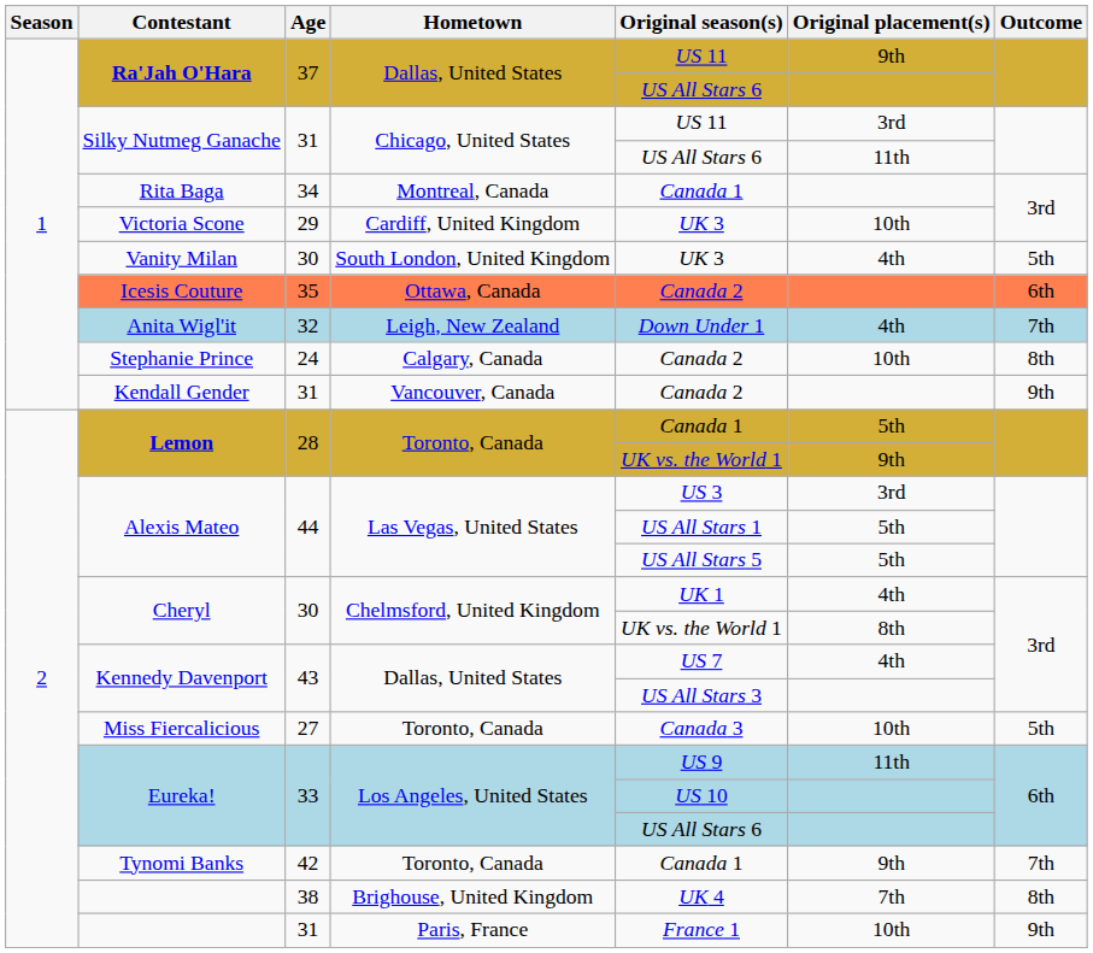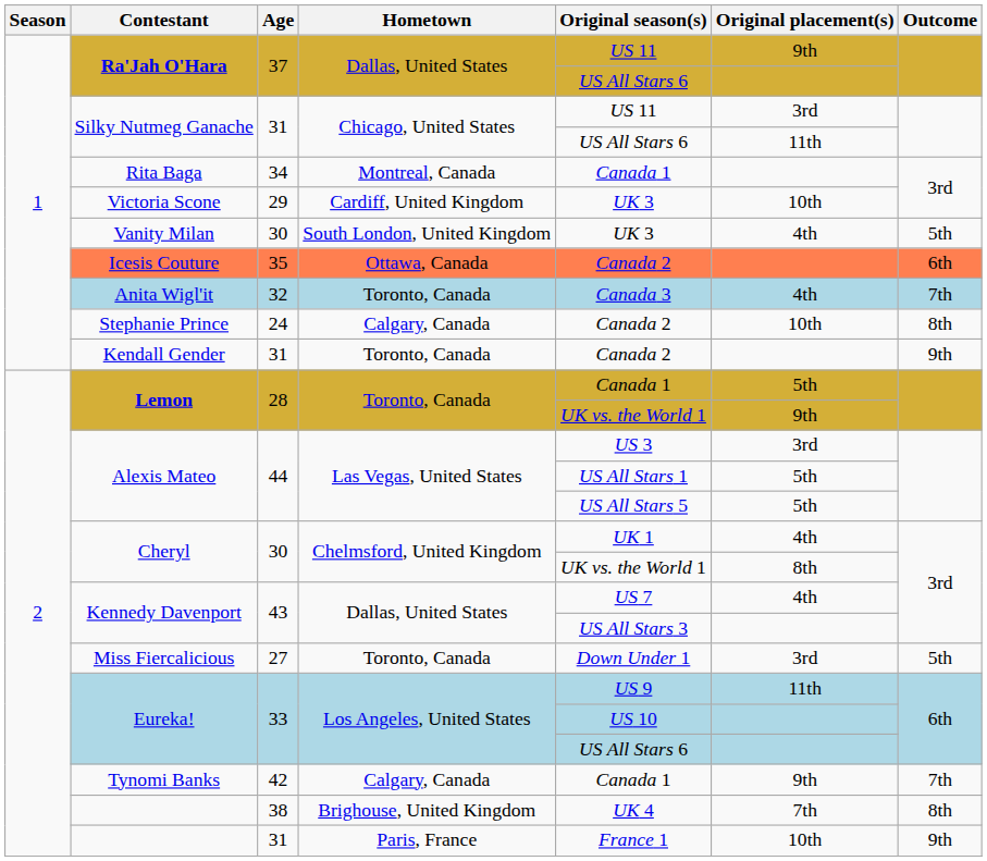Anita Wigl'it | Hometown: Leigh, New Zealand -> Toronto, Canada
Anita Wigl'it | Original season(s): Down Under 1 -> Canada 3
Kendall Gender | Hometown: Vancouver, Canada -> Toronto, Canada
Miss Fiercalicious | Original season(s): Canada 3 -> Down Under 1
Miss Fiercalicious | Original placement(s): 10th -> 3rd
Tynomi Banks | Hometown: Toronto, Canada -> Calgary, Canada
